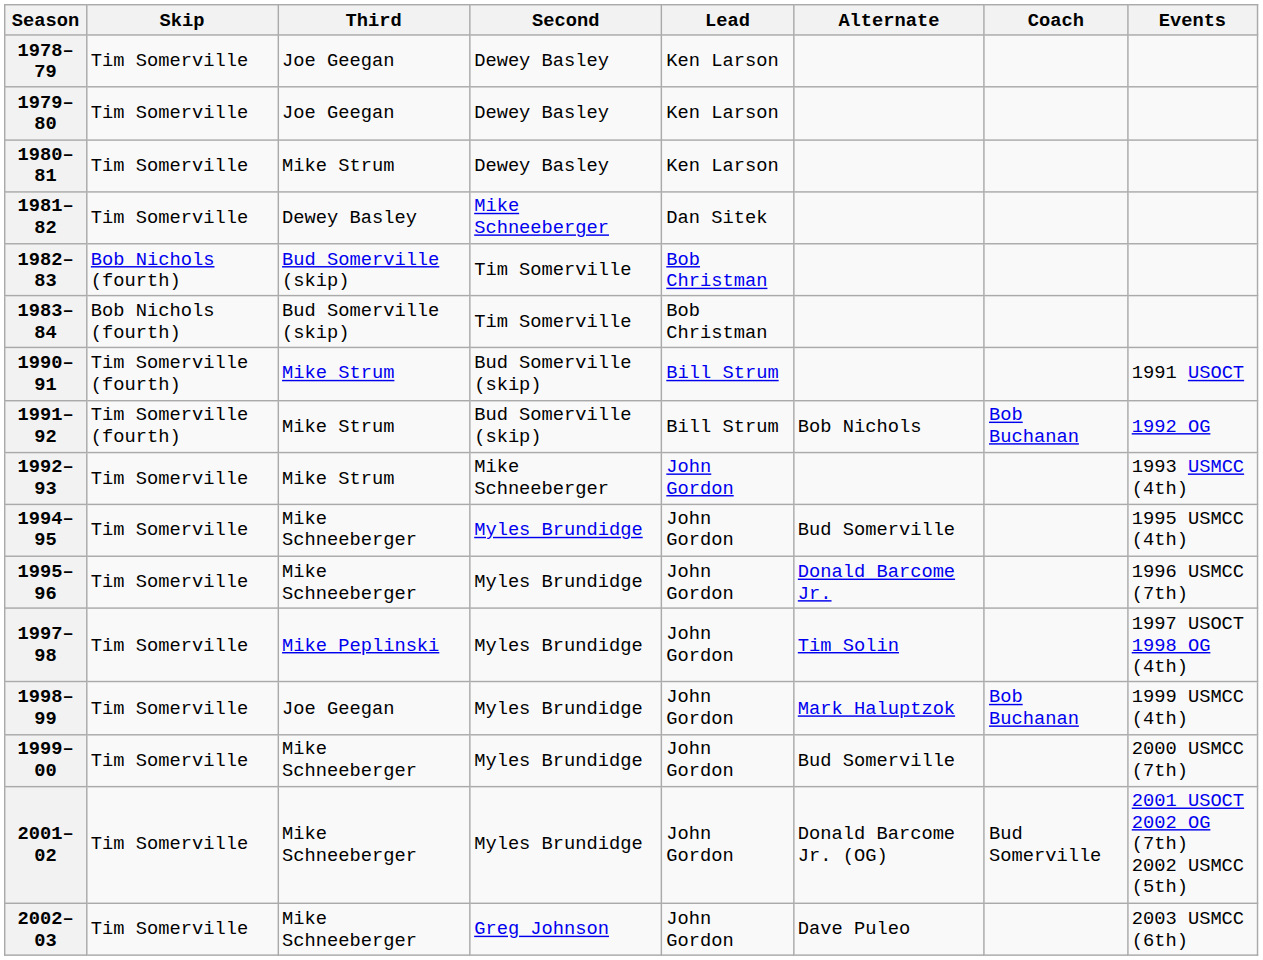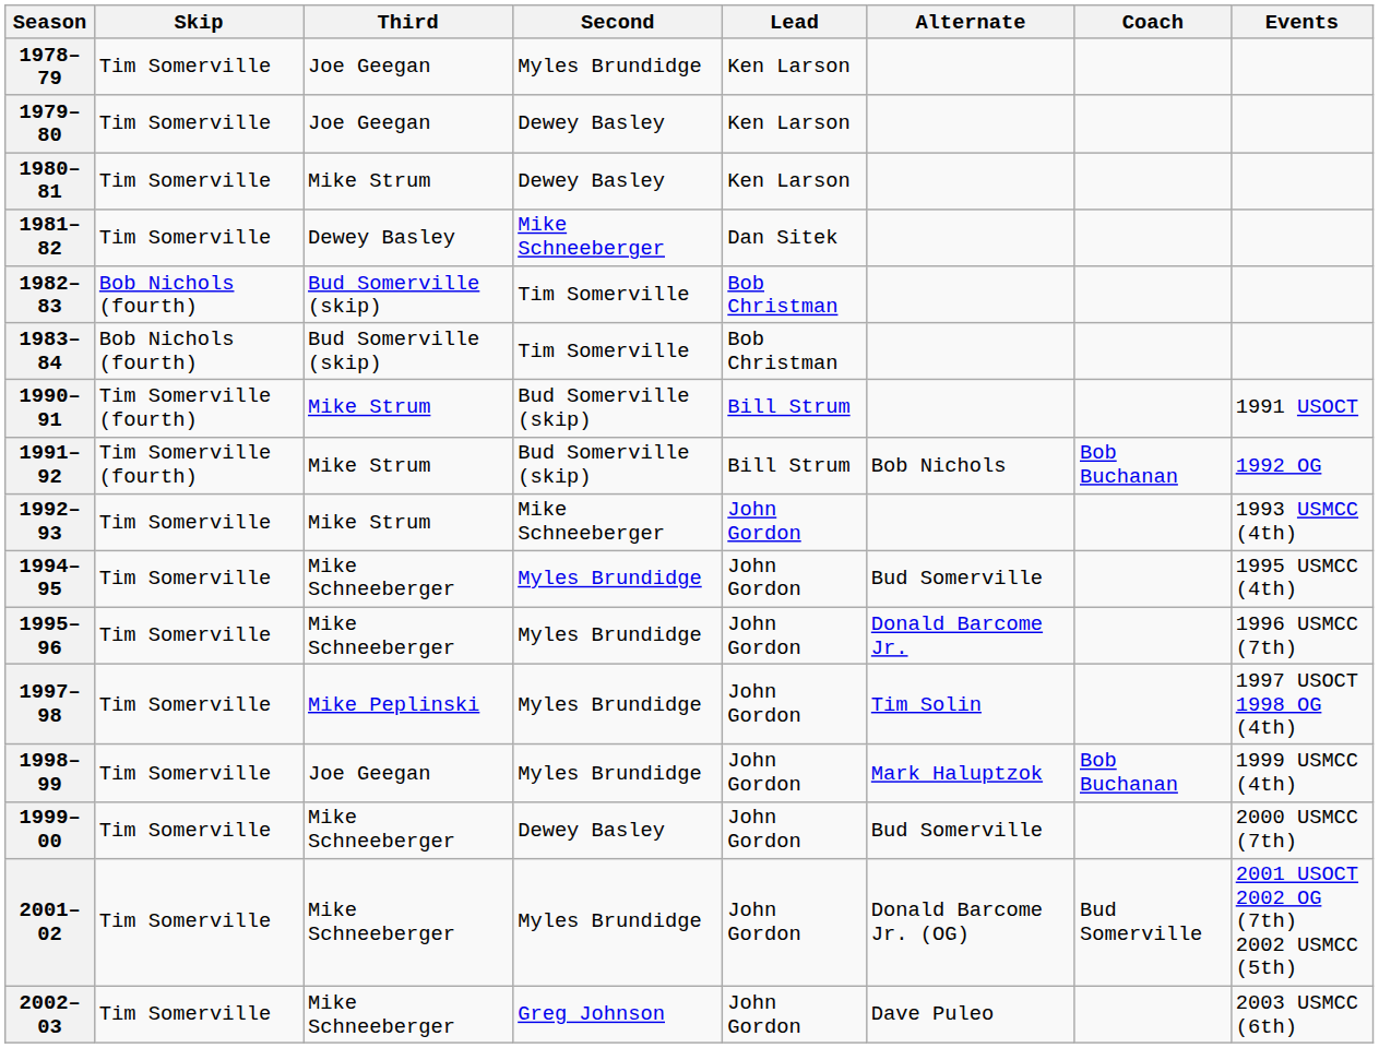1978–79 | Second: Dewey Basley -> Myles Brundidge
1999–00 | Second: Myles Brundidge -> Dewey Basley
